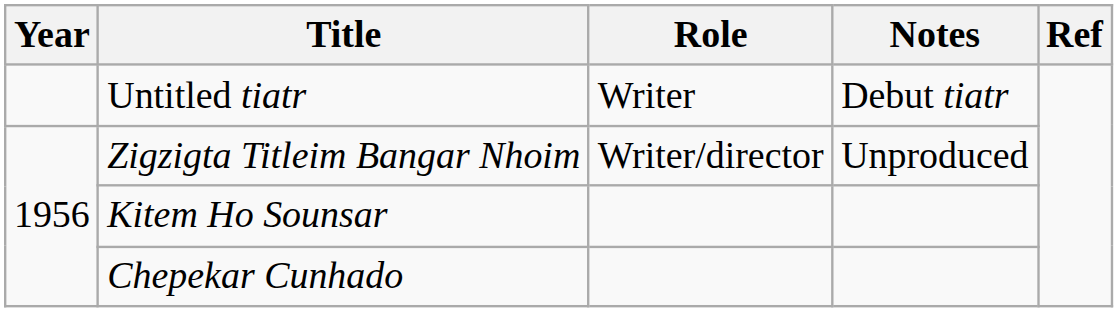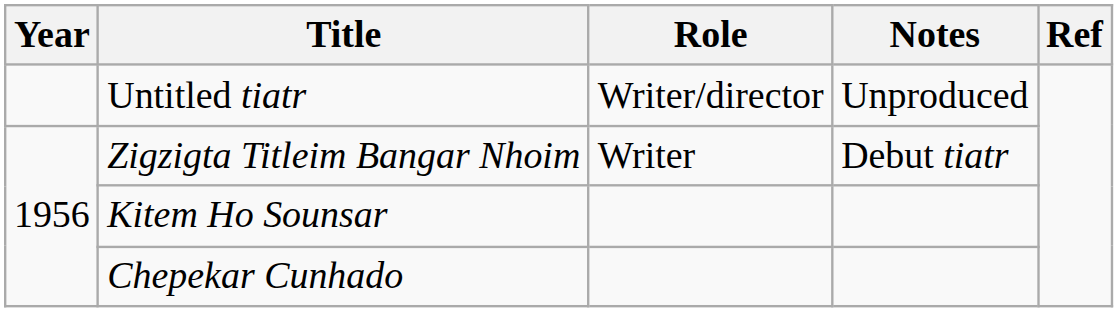Untitled tiatr | Role: Writer -> Writer/director
Untitled tiatr | Notes: Debut tiatr -> Unproduced
Zigzigta Titleim Bangar Nhoim | Role: Writer/director -> Writer
Zigzigta Titleim Bangar Nhoim | Notes: Unproduced -> Debut tiatr
